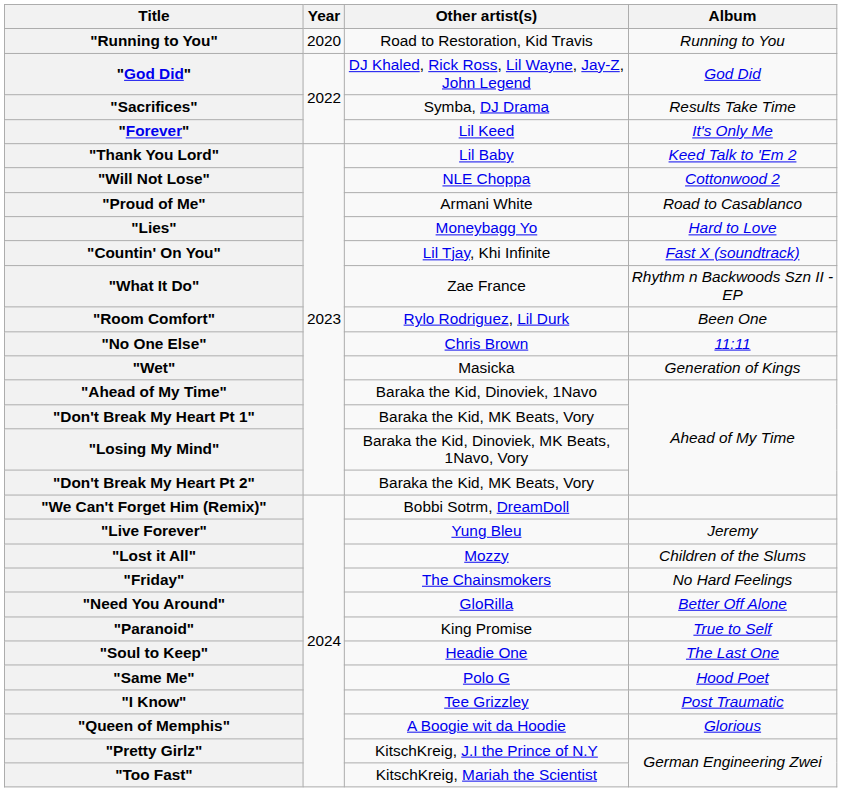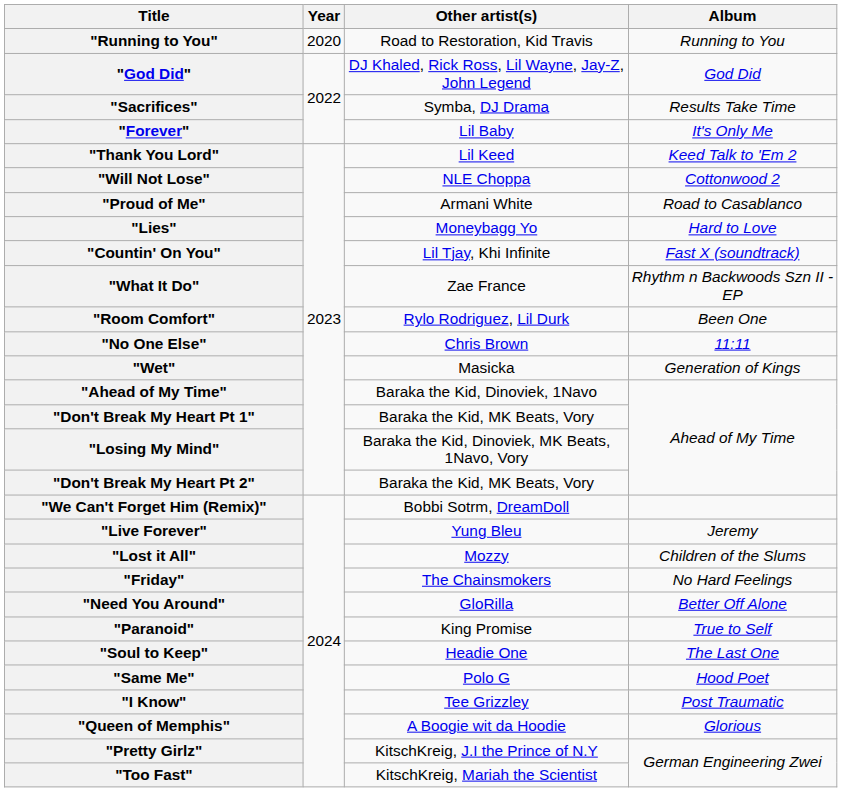"Forever" | Other artist(s): Lil Keed -> Lil Baby
"Thank You Lord" | Other artist(s): Lil Baby -> Lil Keed
